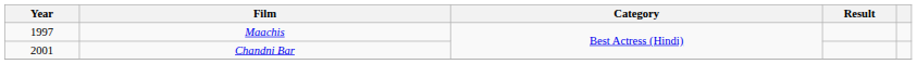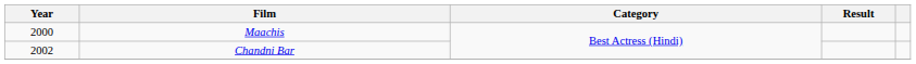Maachis | Year: 1997 -> 2000
Chandni Bar | Year: 2001 -> 2002
